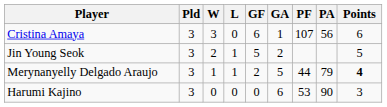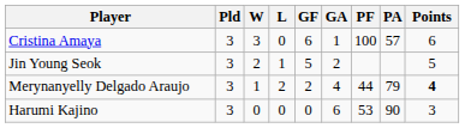Cristina Amaya | PF: 107 -> 100
Cristina Amaya | PA: 56 -> 57
Merynanyelly Delgado Araujo | L: 1 -> 2
Merynanyelly Delgado Araujo | GA: 5 -> 4
